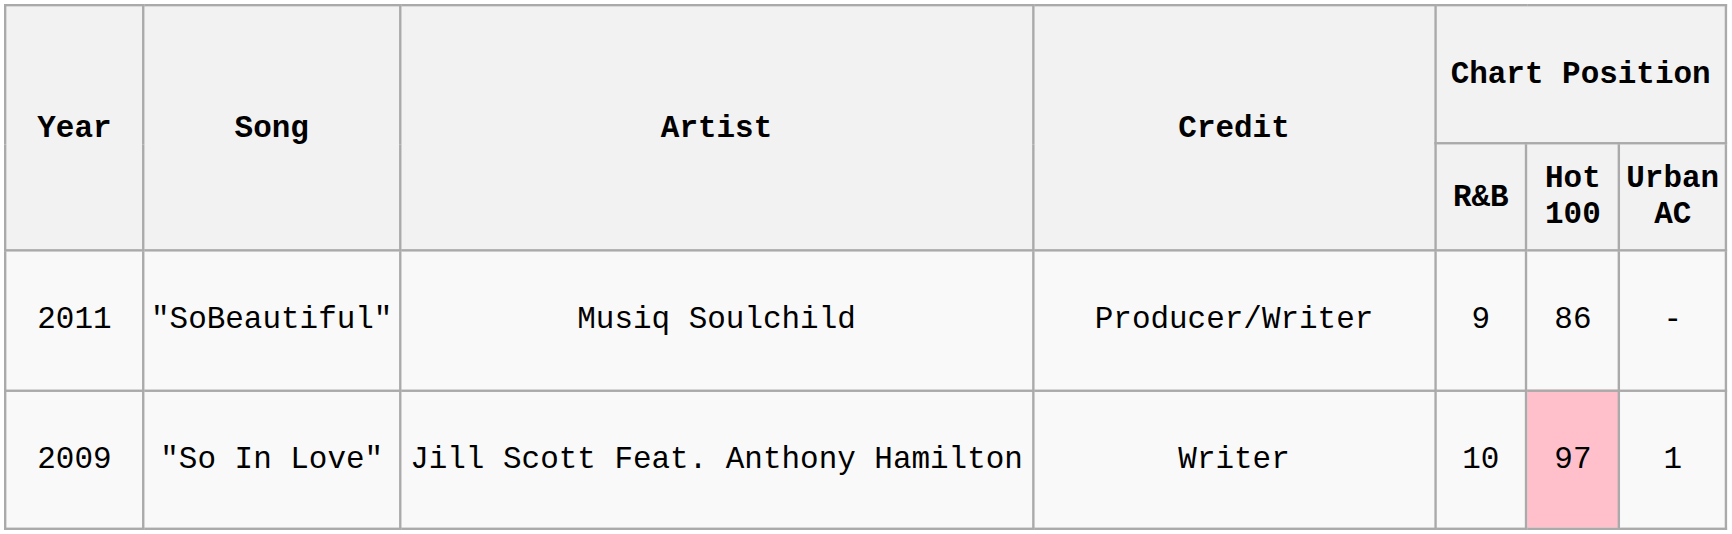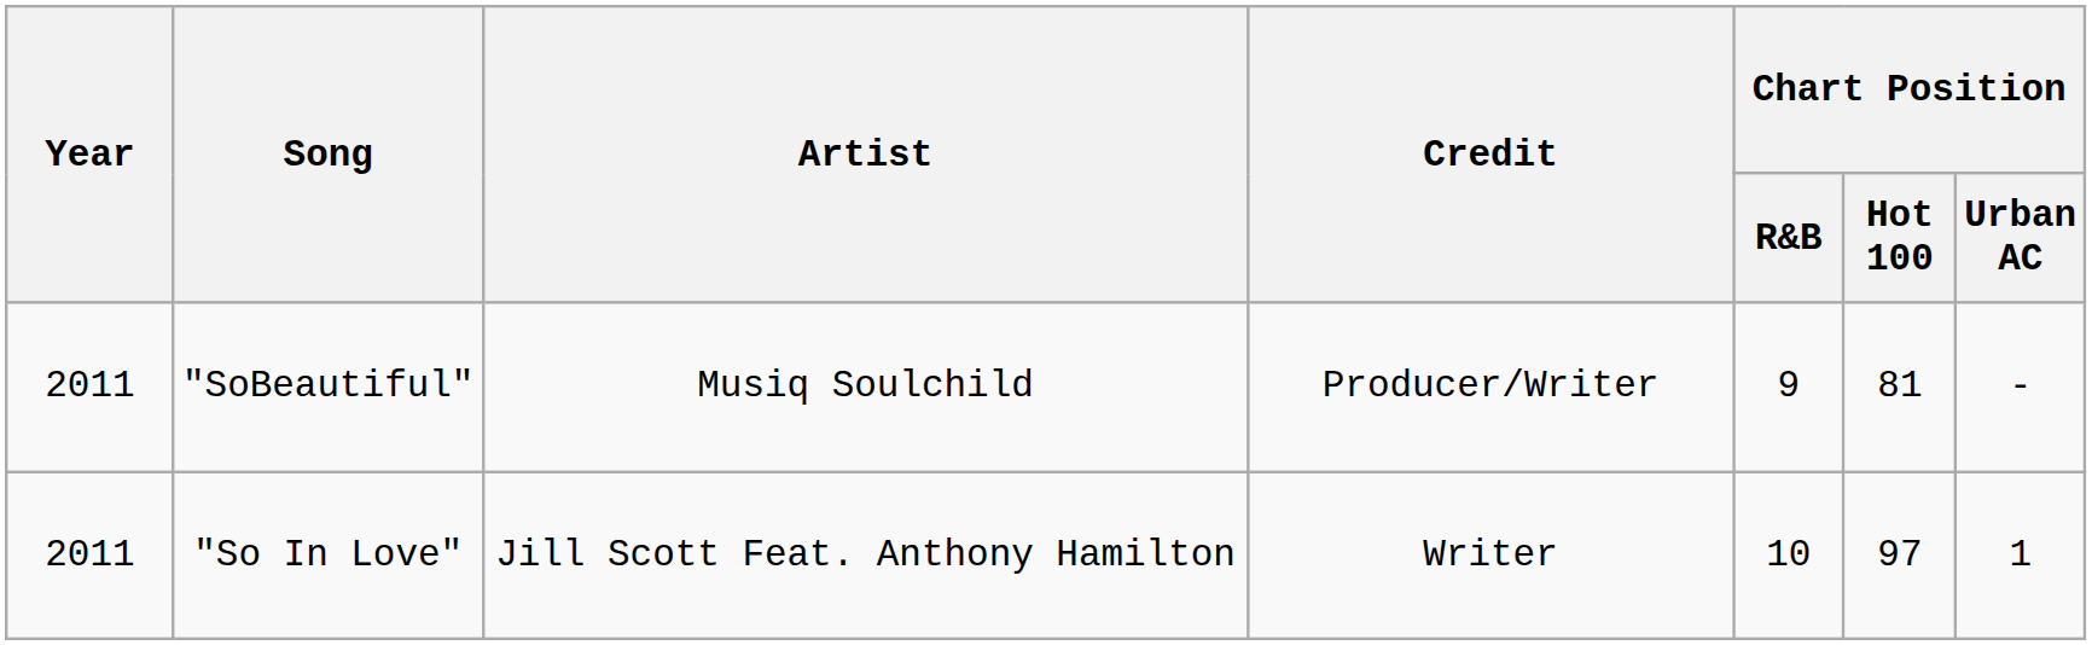"SoBeautiful" | Chart Position / Hot 100: 86 -> 81
"So In Love" | Year: 2009 -> 2011
"So In Love" | Chart Position / Hot 100: pink background -> no background
